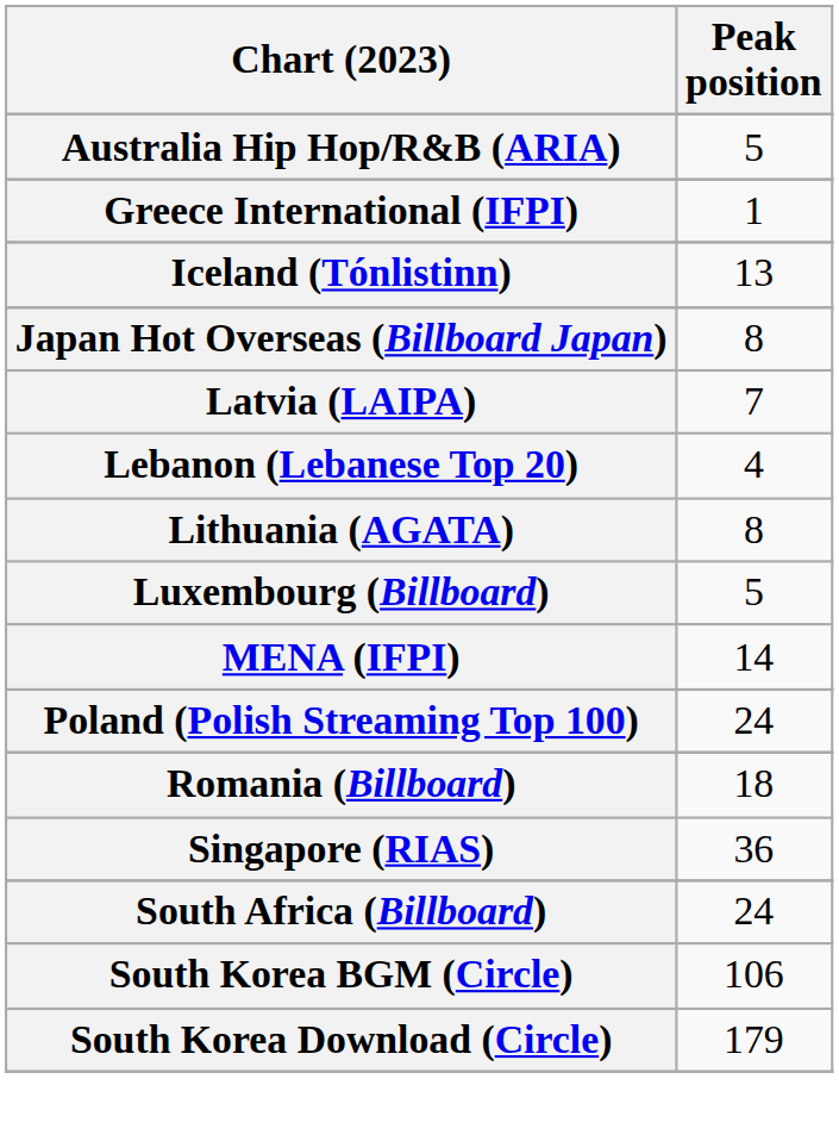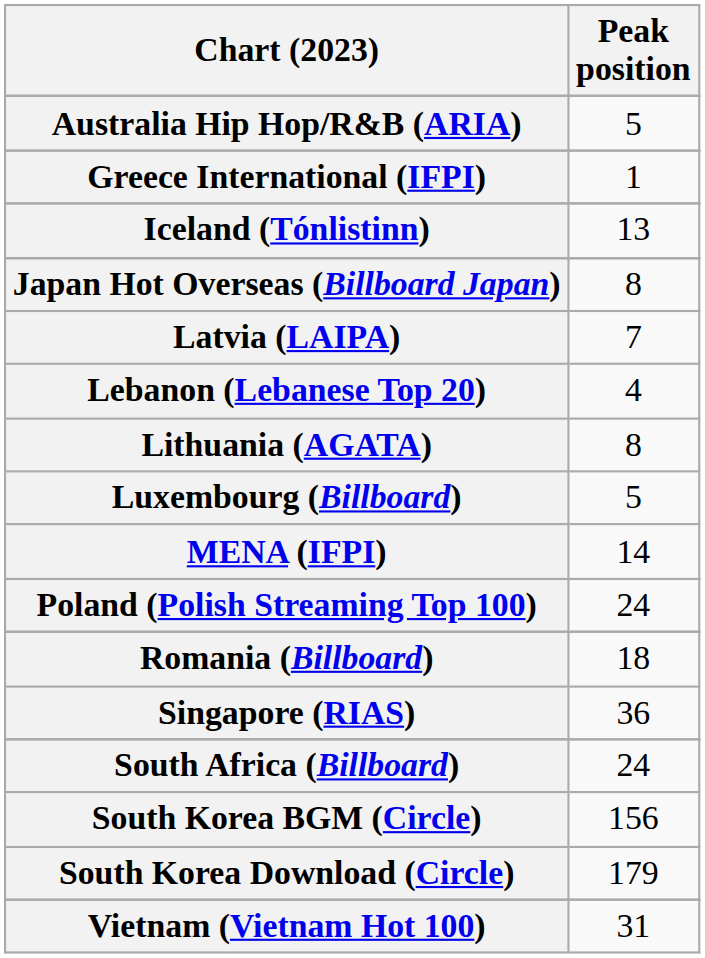South Korea BGM (Circle) | Peak position: 106 -> 156
+ row: Vietnam (Vietnam Hot 100) | 31
